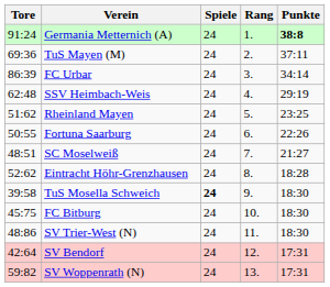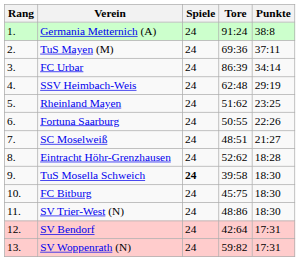columns swapped: Rang <-> Tore
Germania Metternich (A) | Punkte: bold -> normal
